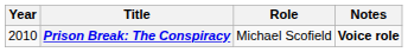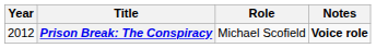Prison Break: The Conspiracy | Year: 2010 -> 2012
